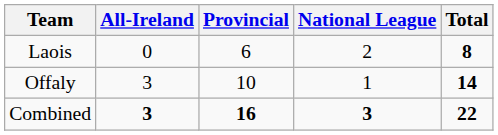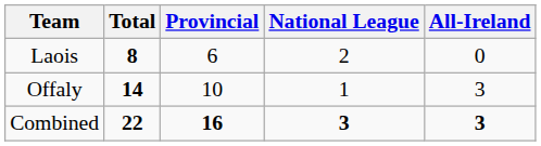columns swapped: All-Ireland <-> Total
